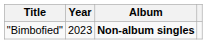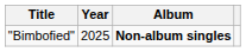"Bimbofied" | Year: 2023 -> 2025
